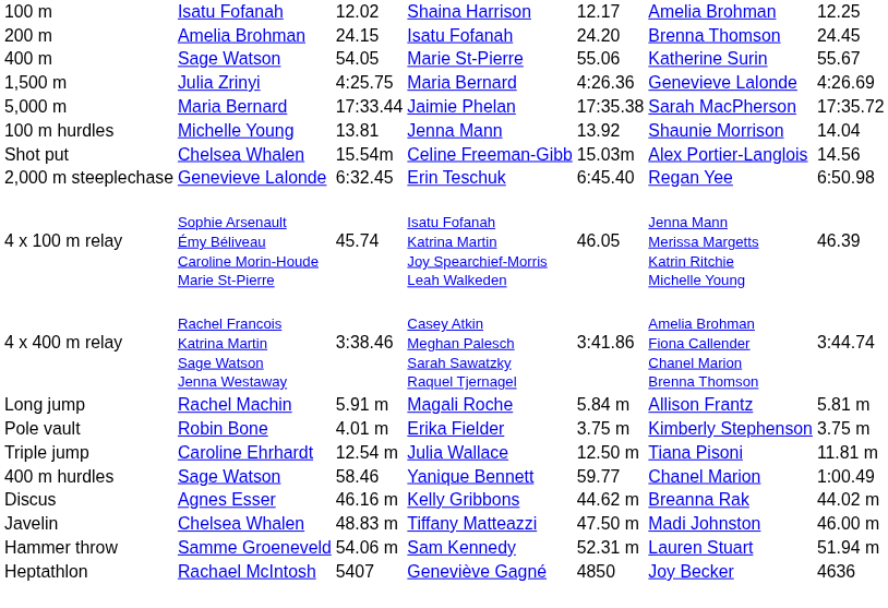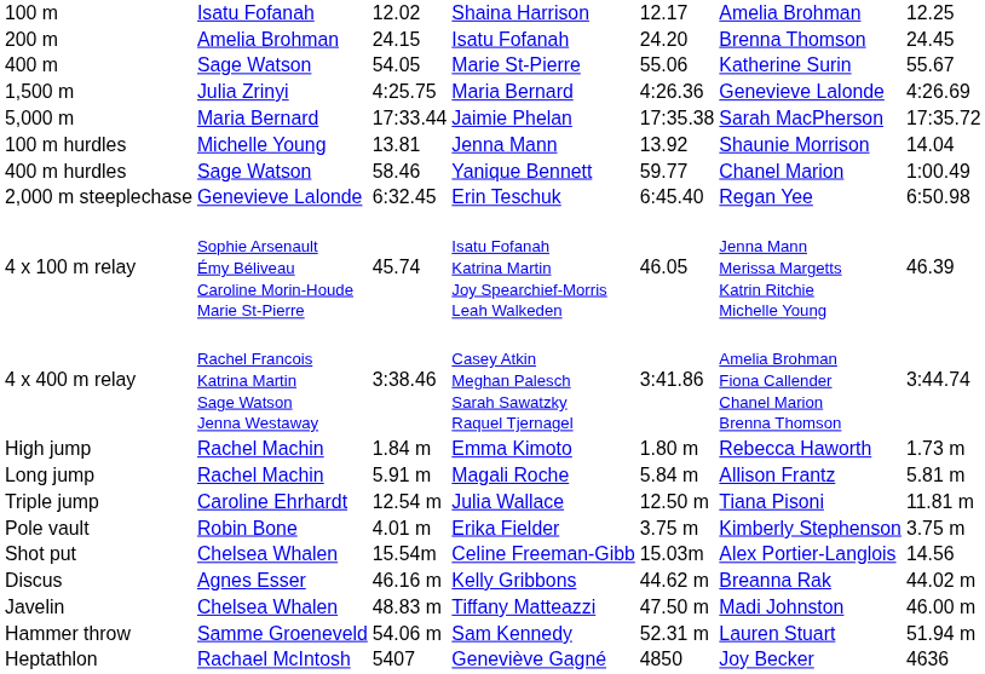rows swapped: 400 m hurdles <-> Shot put
+ row: High jump | Rachel Machin | 1.84 m | Emma Kimoto | 1.80 m | Rebecca Haworth | 1.73 m
rows swapped: Triple jump <-> Pole vault
